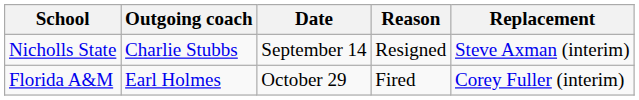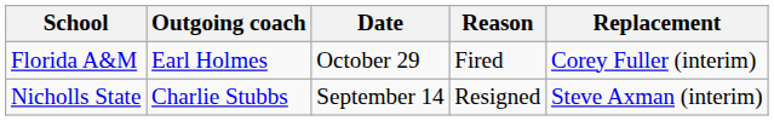rows swapped: Nicholls State <-> Florida A&M
